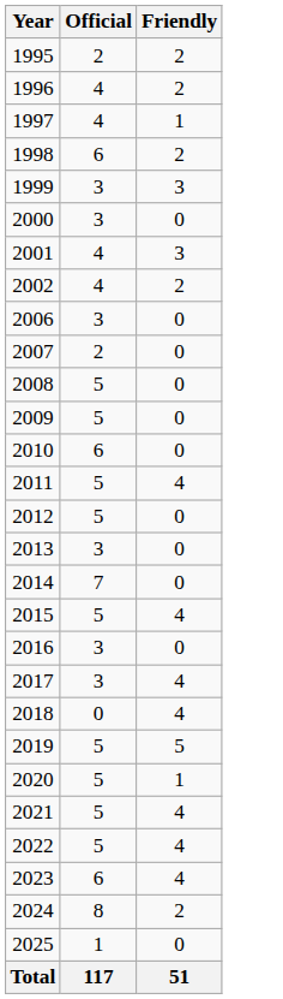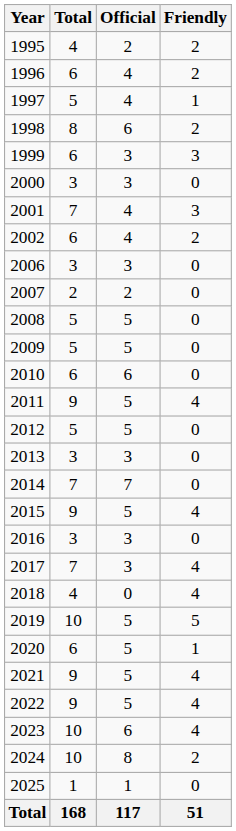+ column: Total | 4 | 6 | 5 | 8 | 6 | 3 | 7 | 6 | 3 | 2 | 5 | 5 | 6 | 9 | 5 | 3 | 7 | 9 | 3 | 7 | 4 | 10 | 6 | 9 | 9 | 10 | 10 | 1 | 168
